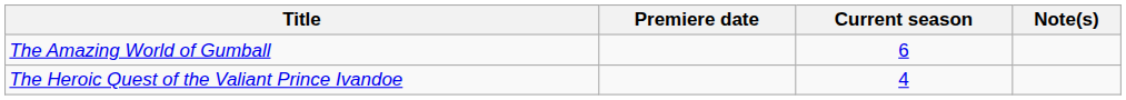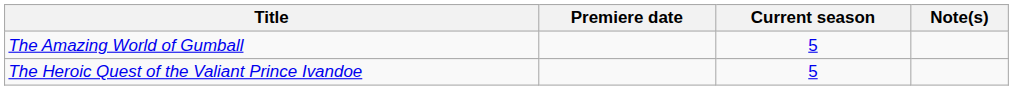The Amazing World of Gumball | Current season: 6 -> 5
The Heroic Quest of the Valiant Prince Ivandoe | Current season: 4 -> 5
